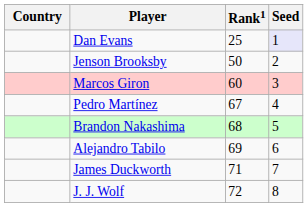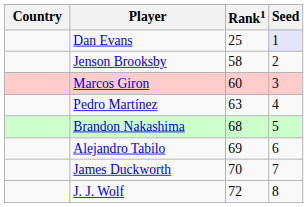Jenson Brooksby | Rank1: 50 -> 58
Pedro Martínez | Rank1: 67 -> 63
James Duckworth | Rank1: 71 -> 70
